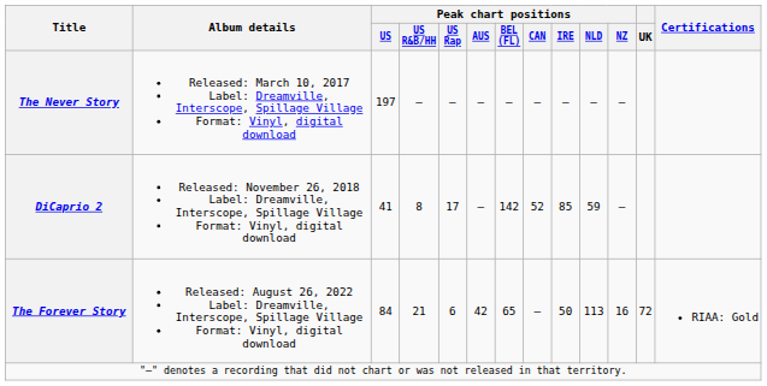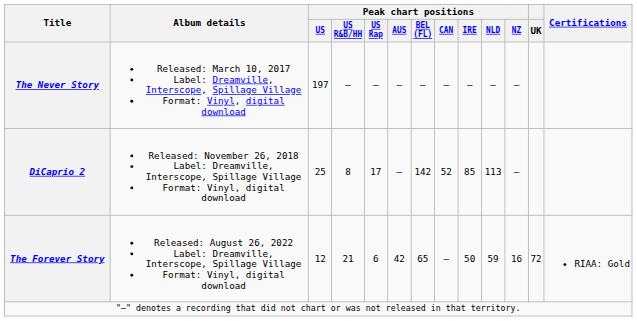DiCaprio 2 | Peak chart positions / US: 41 -> 25
DiCaprio 2 | Peak chart positions / NLD: 59 -> 113
The Forever Story | Peak chart positions / US: 84 -> 12
The Forever Story | Peak chart positions / NLD: 113 -> 59
